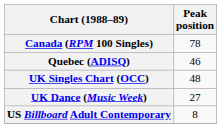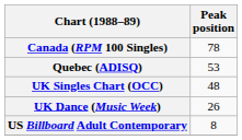Quebec (ADISQ) | Peak position: 46 -> 53
UK Dance (Music Week) | Peak position: 27 -> 26
